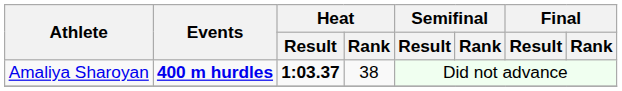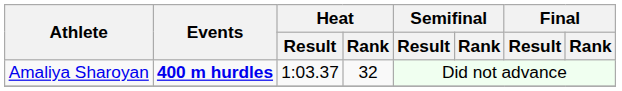Amaliya Sharoyan | Heat / Result: bold -> normal
Amaliya Sharoyan | Heat / Rank: 38 -> 32
